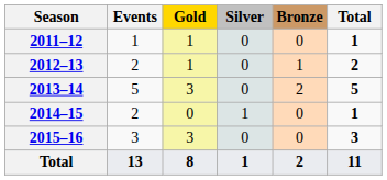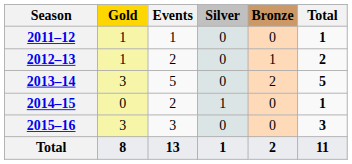columns swapped: Events <-> Gold
